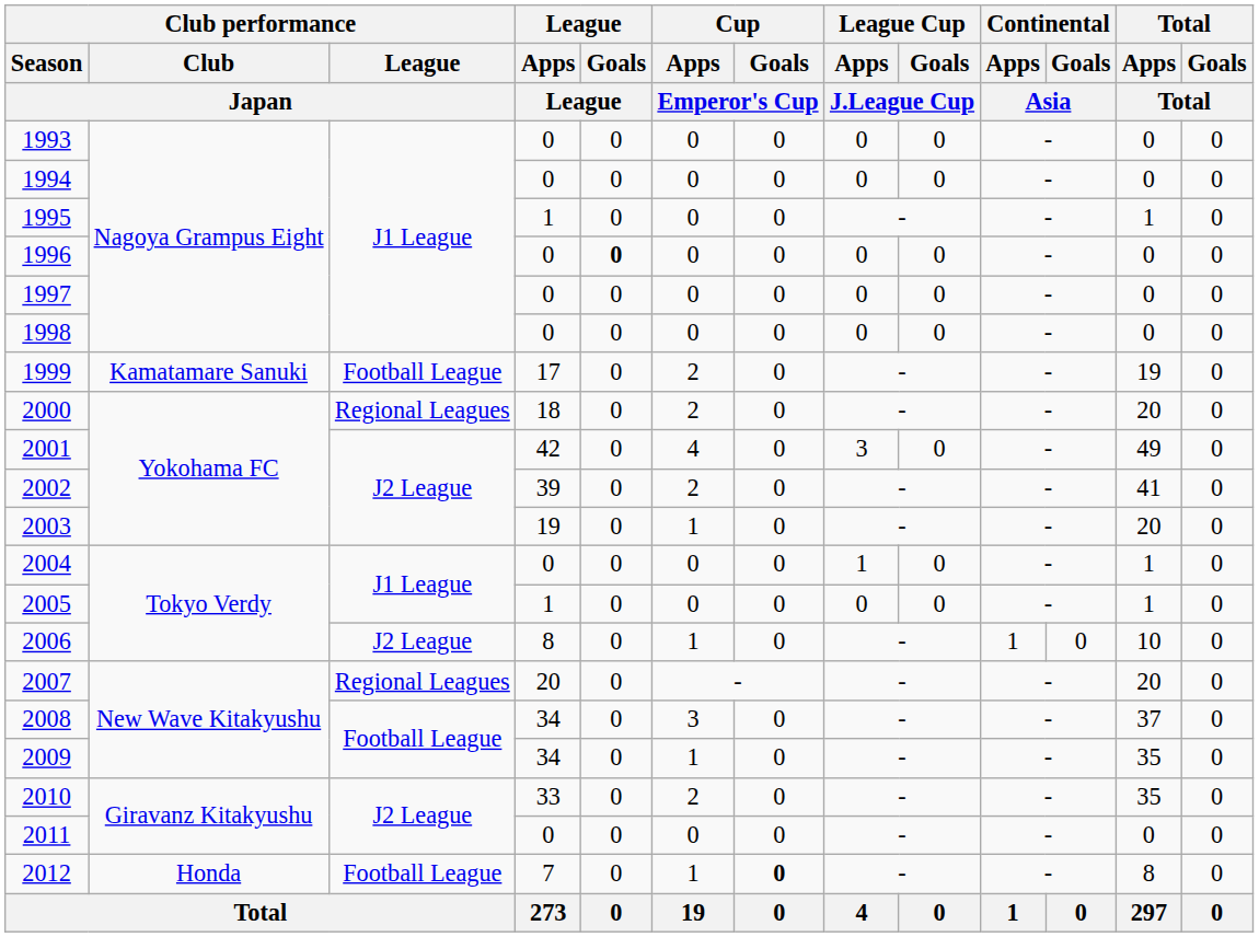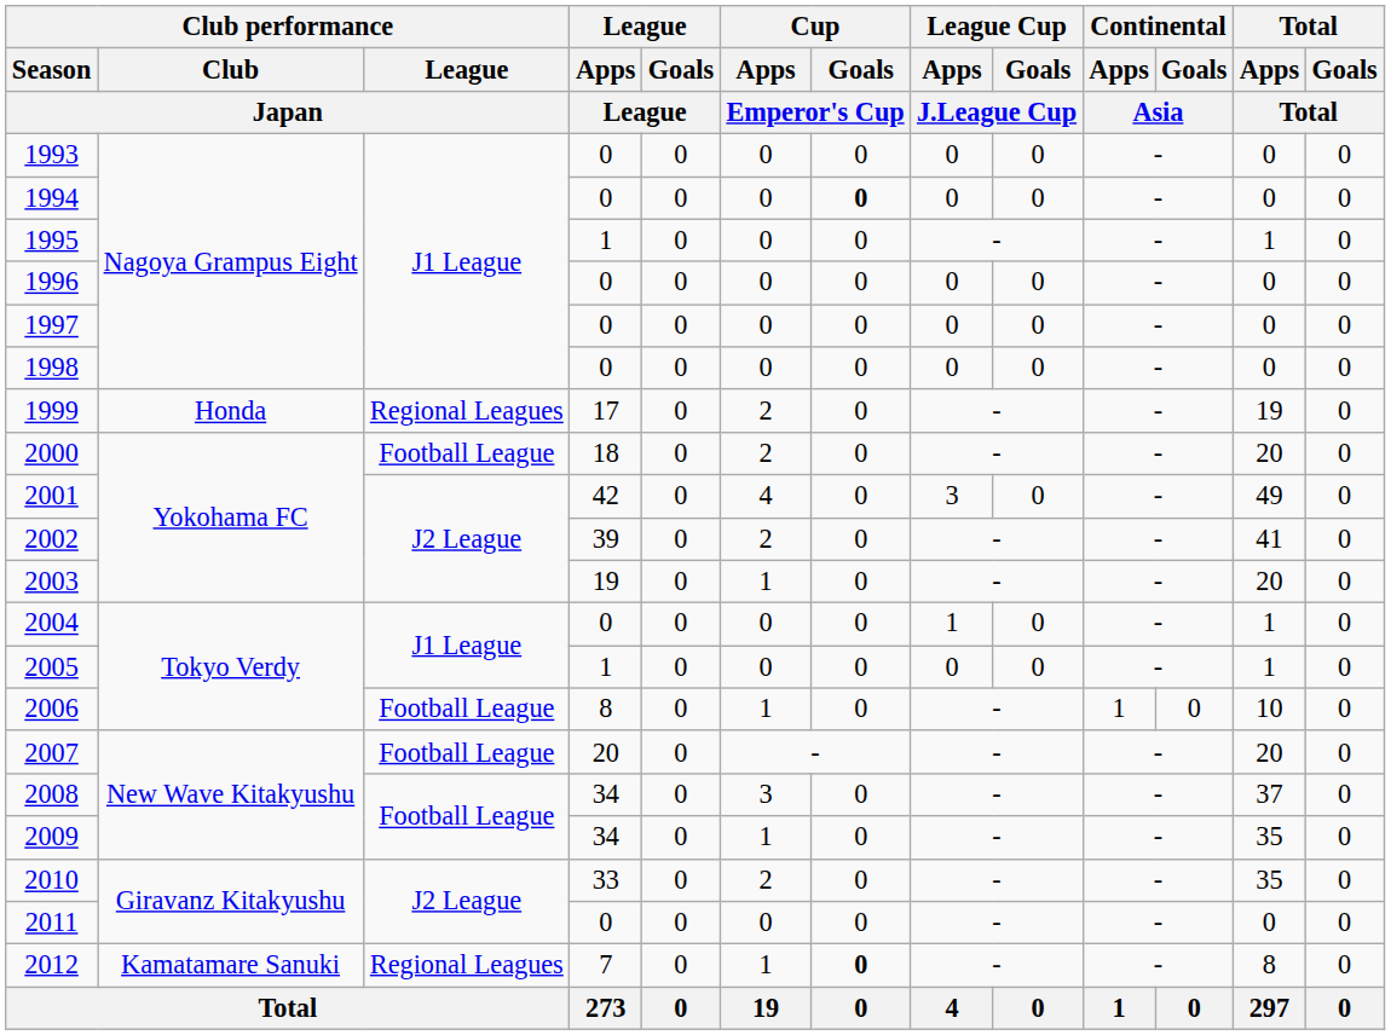1994 | Cup / Goals / Emperor's Cup: normal -> bold
1996 | League / Goals / League: bold -> normal
1999 | Club performance / Club / Japan: Kamatamare Sanuki -> Honda
1999 | Club performance / League / Japan: Football League -> Regional Leagues
2000 | Club performance / League / Japan: Regional Leagues -> Football League
2006 | Club performance / League / Japan: J2 League -> Football League
2007 | Club performance / League / Japan: Regional Leagues -> Football League
2012 | Club performance / Club / Japan: Honda -> Kamatamare Sanuki
2012 | Club performance / League / Japan: Football League -> Regional Leagues
